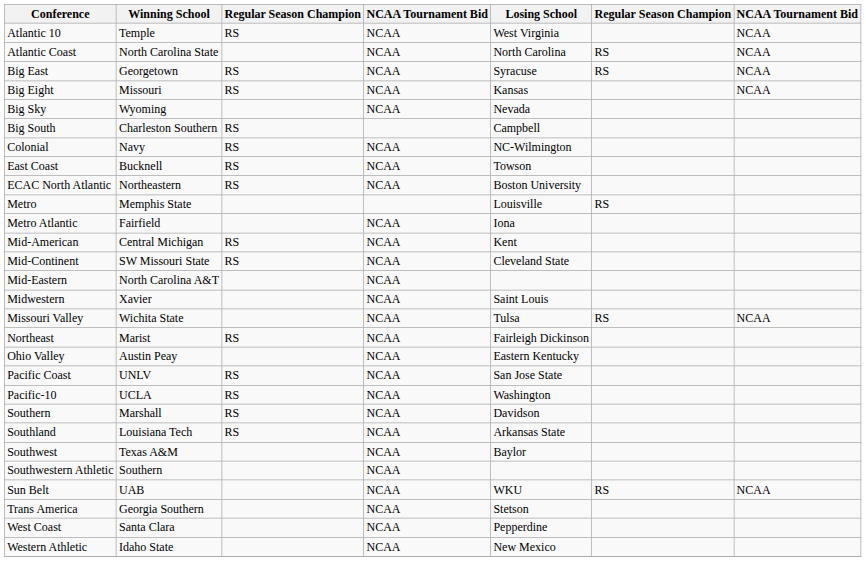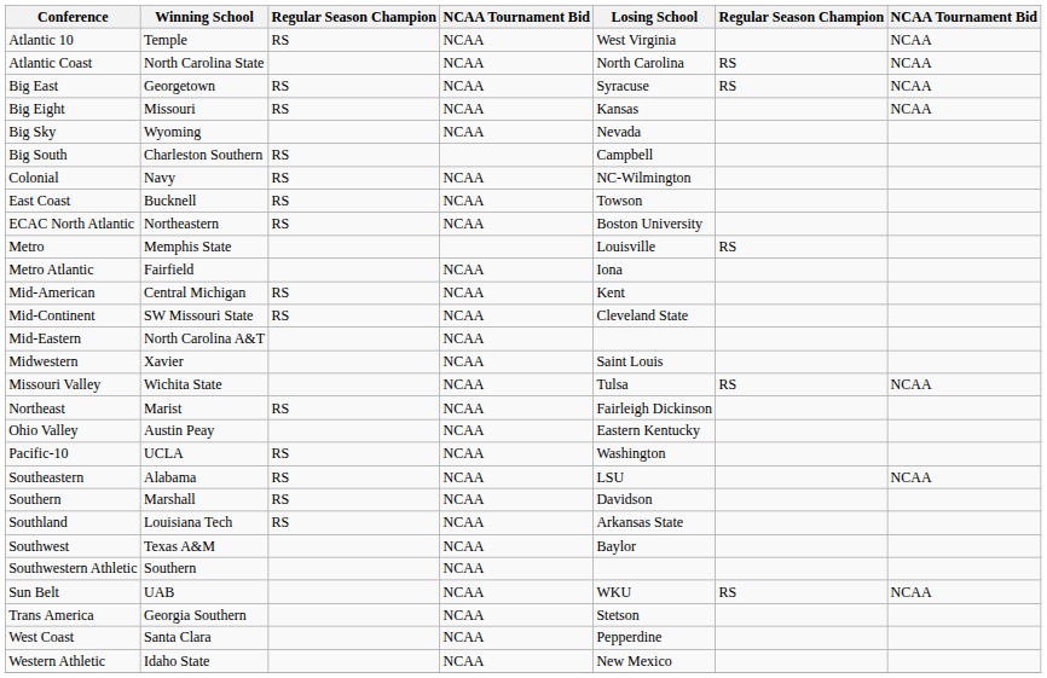- row: Pacific Coast | UNLV | RS | NCAA | San Jose State
+ row: Southeastern | Alabama | RS | NCAA | LSU | NCAA
